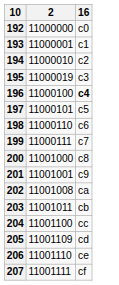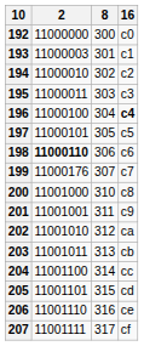+ column: 8 | 300 | 301 | 302 | 303 | 304 | 305 | 306 | 307 | 310 | 311 | 312 | 313 | 314 | 315 | 316 | 317
193 | 2: 11000001 -> 11000003
195 | 2: 11000019 -> 11000011
198 | 2: normal -> bold
199 | 2: 11000111 -> 11000176
202 | 2: 11001008 -> 11001010
205 | 2: 11001109 -> 11001101
